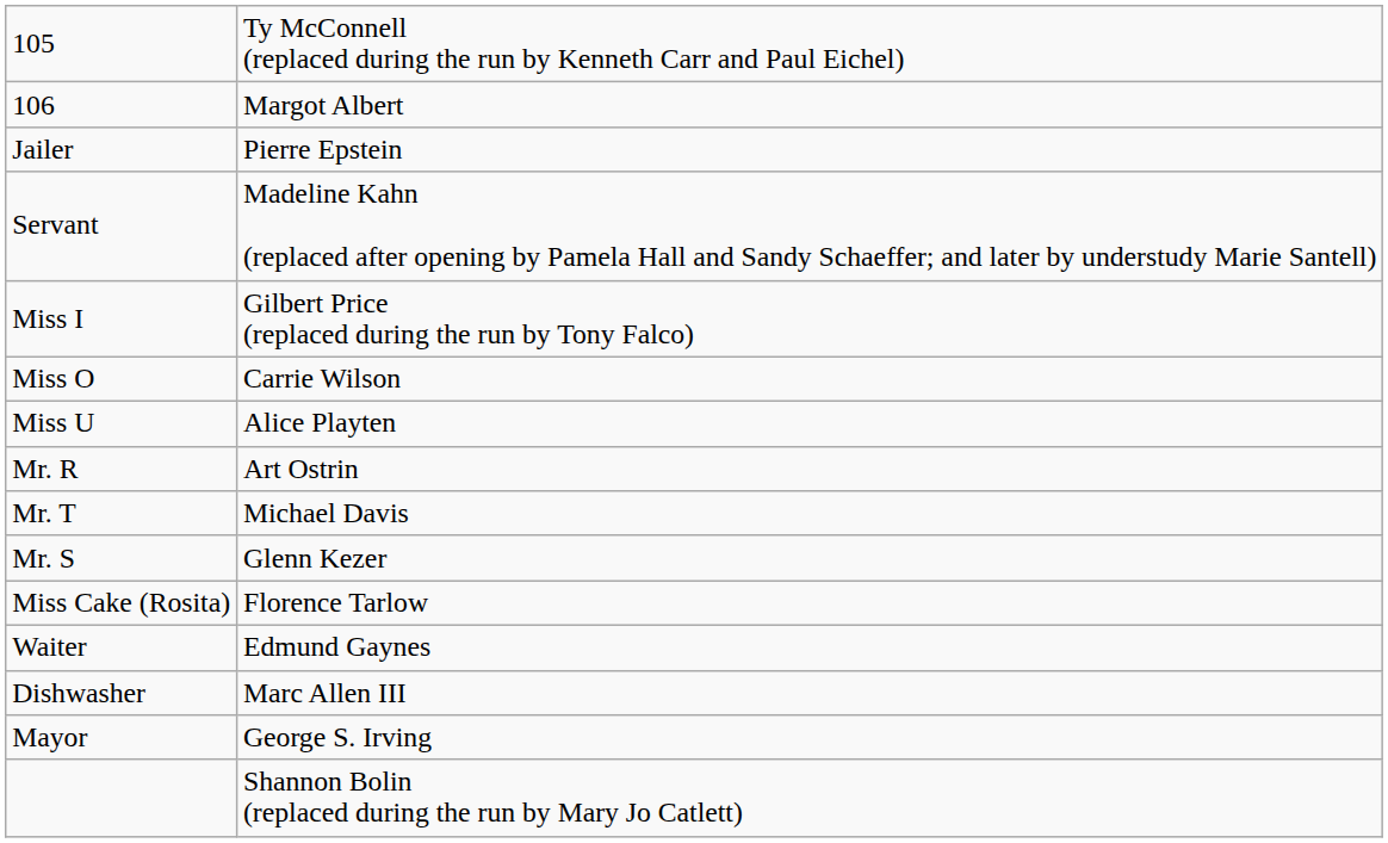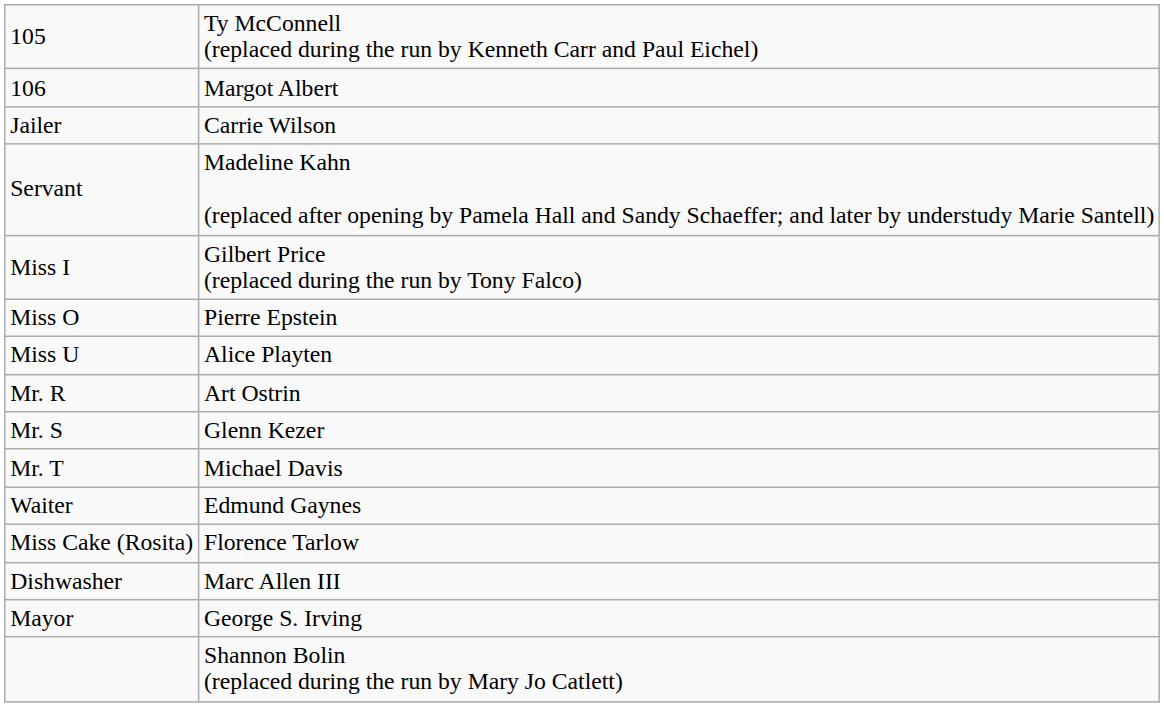Jailer | column 2: Pierre Epstein -> Carrie Wilson
Miss O | column 2: Carrie Wilson -> Pierre Epstein
rows swapped: Mr. S <-> Mr. T
rows swapped: Miss Cake (Rosita) <-> Waiter
